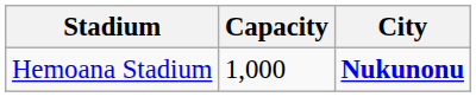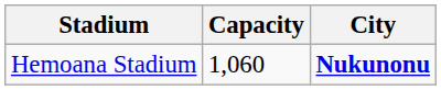Hemoana Stadium | Capacity: 1,000 -> 1,060
